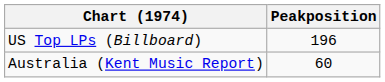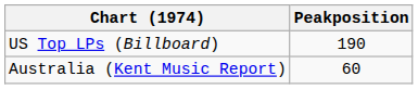US Top LPs (Billboard) | Peakposition: 196 -> 190
